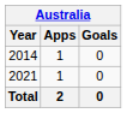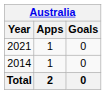rows swapped: 2014 <-> 2021
